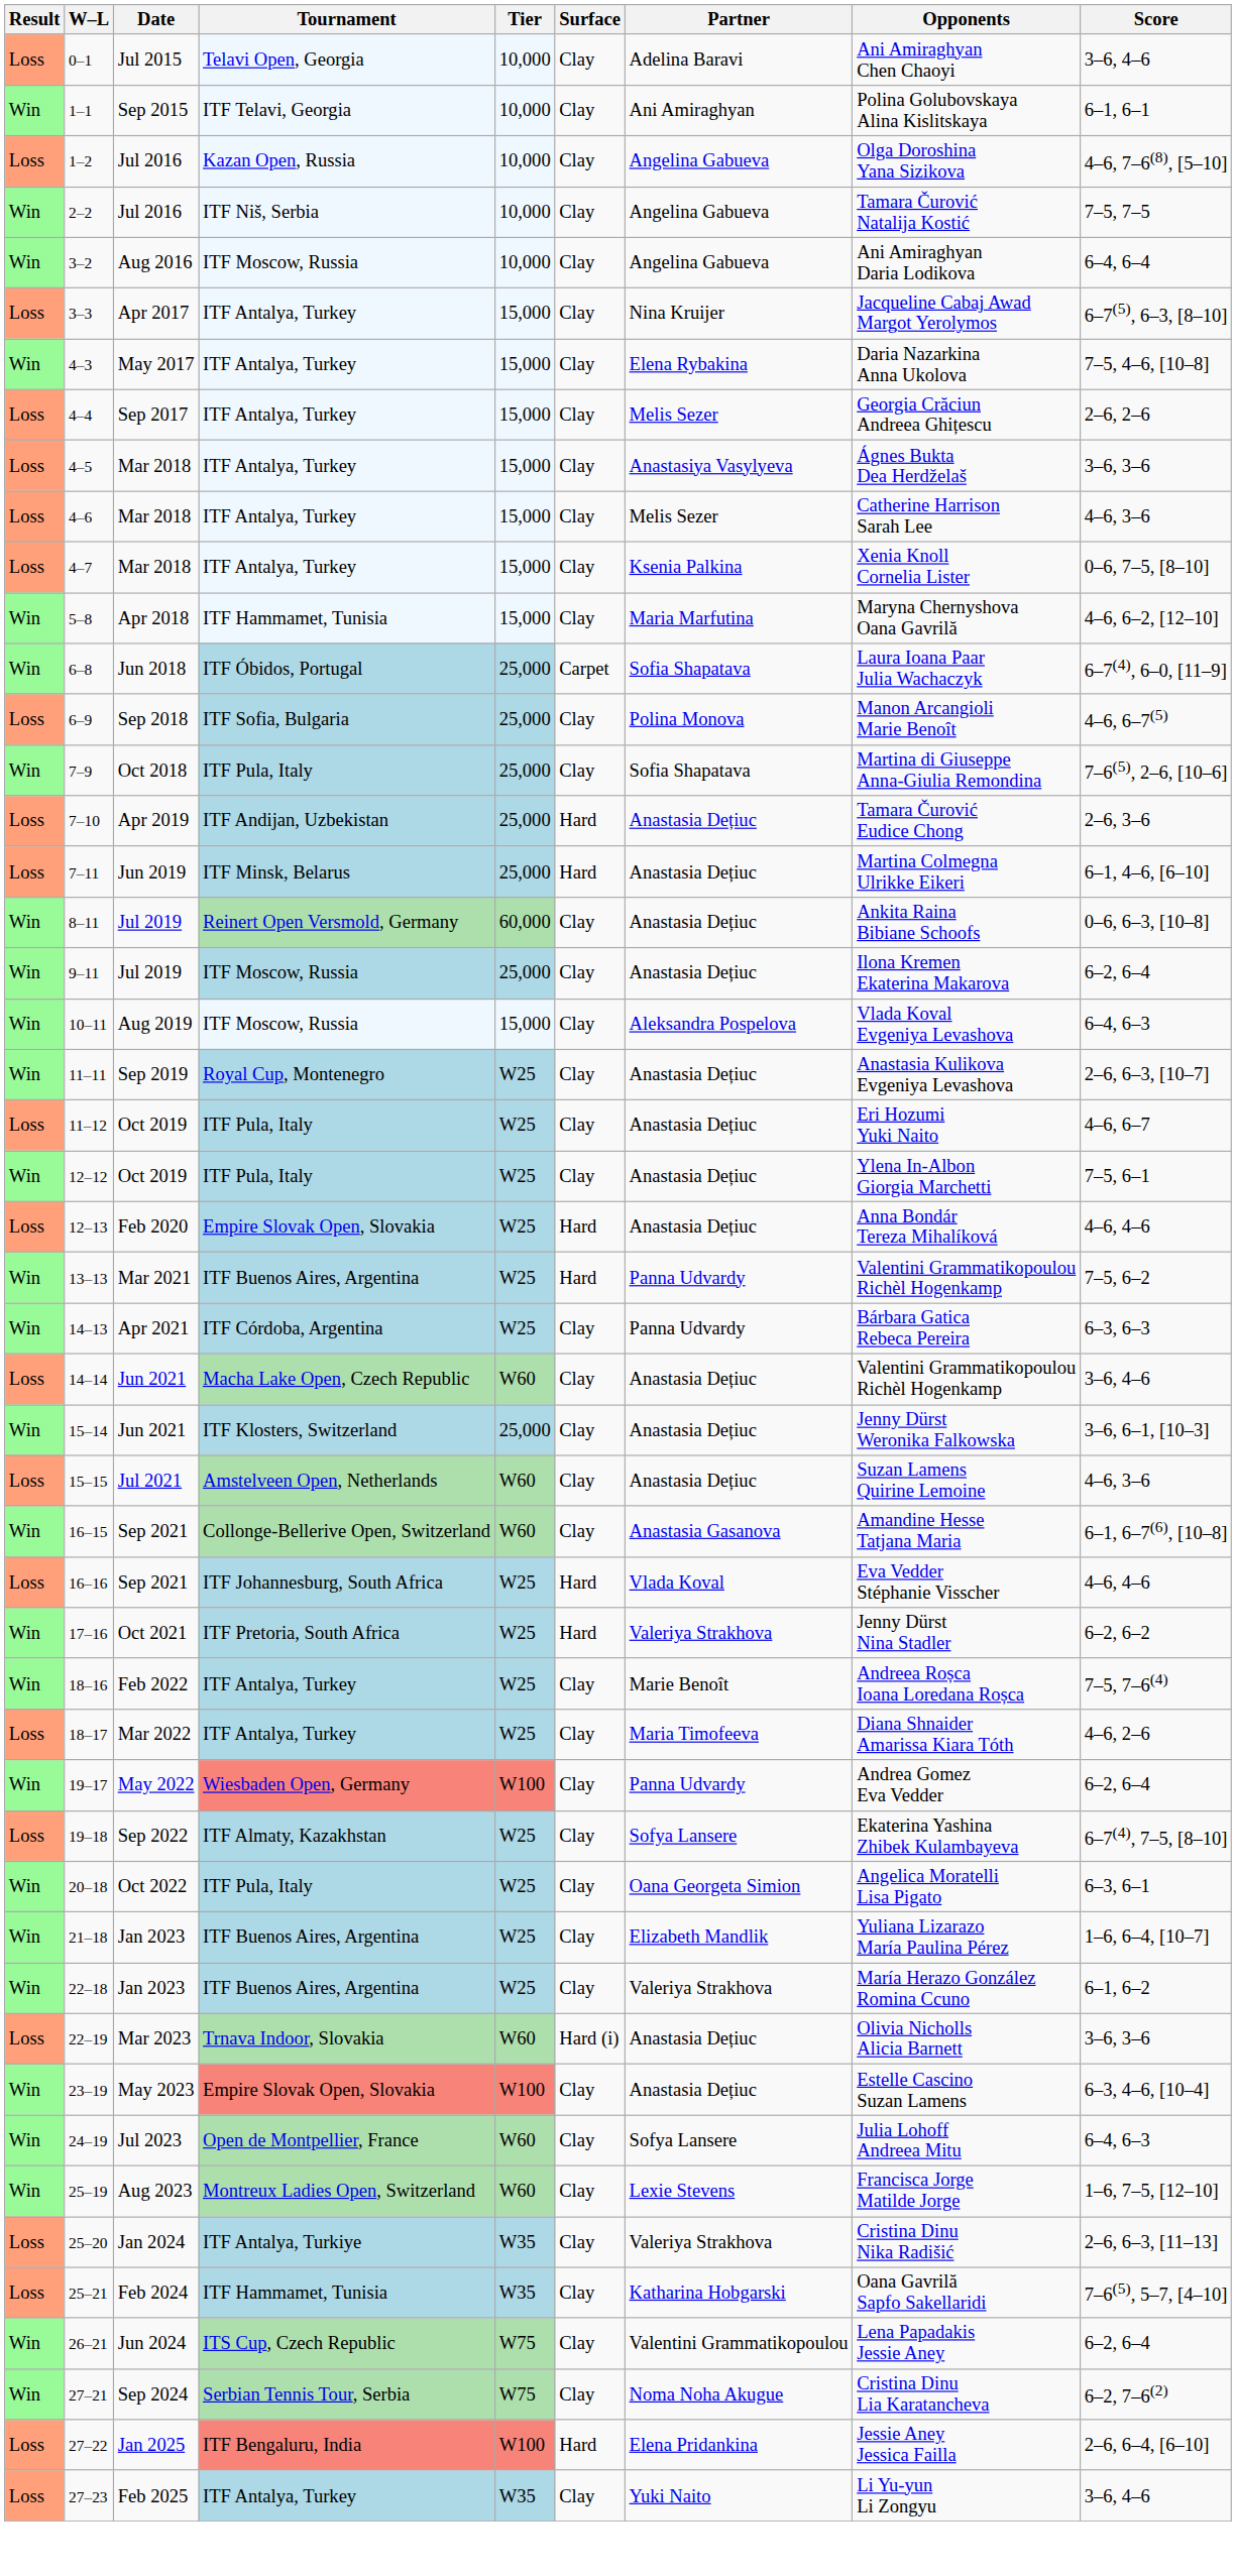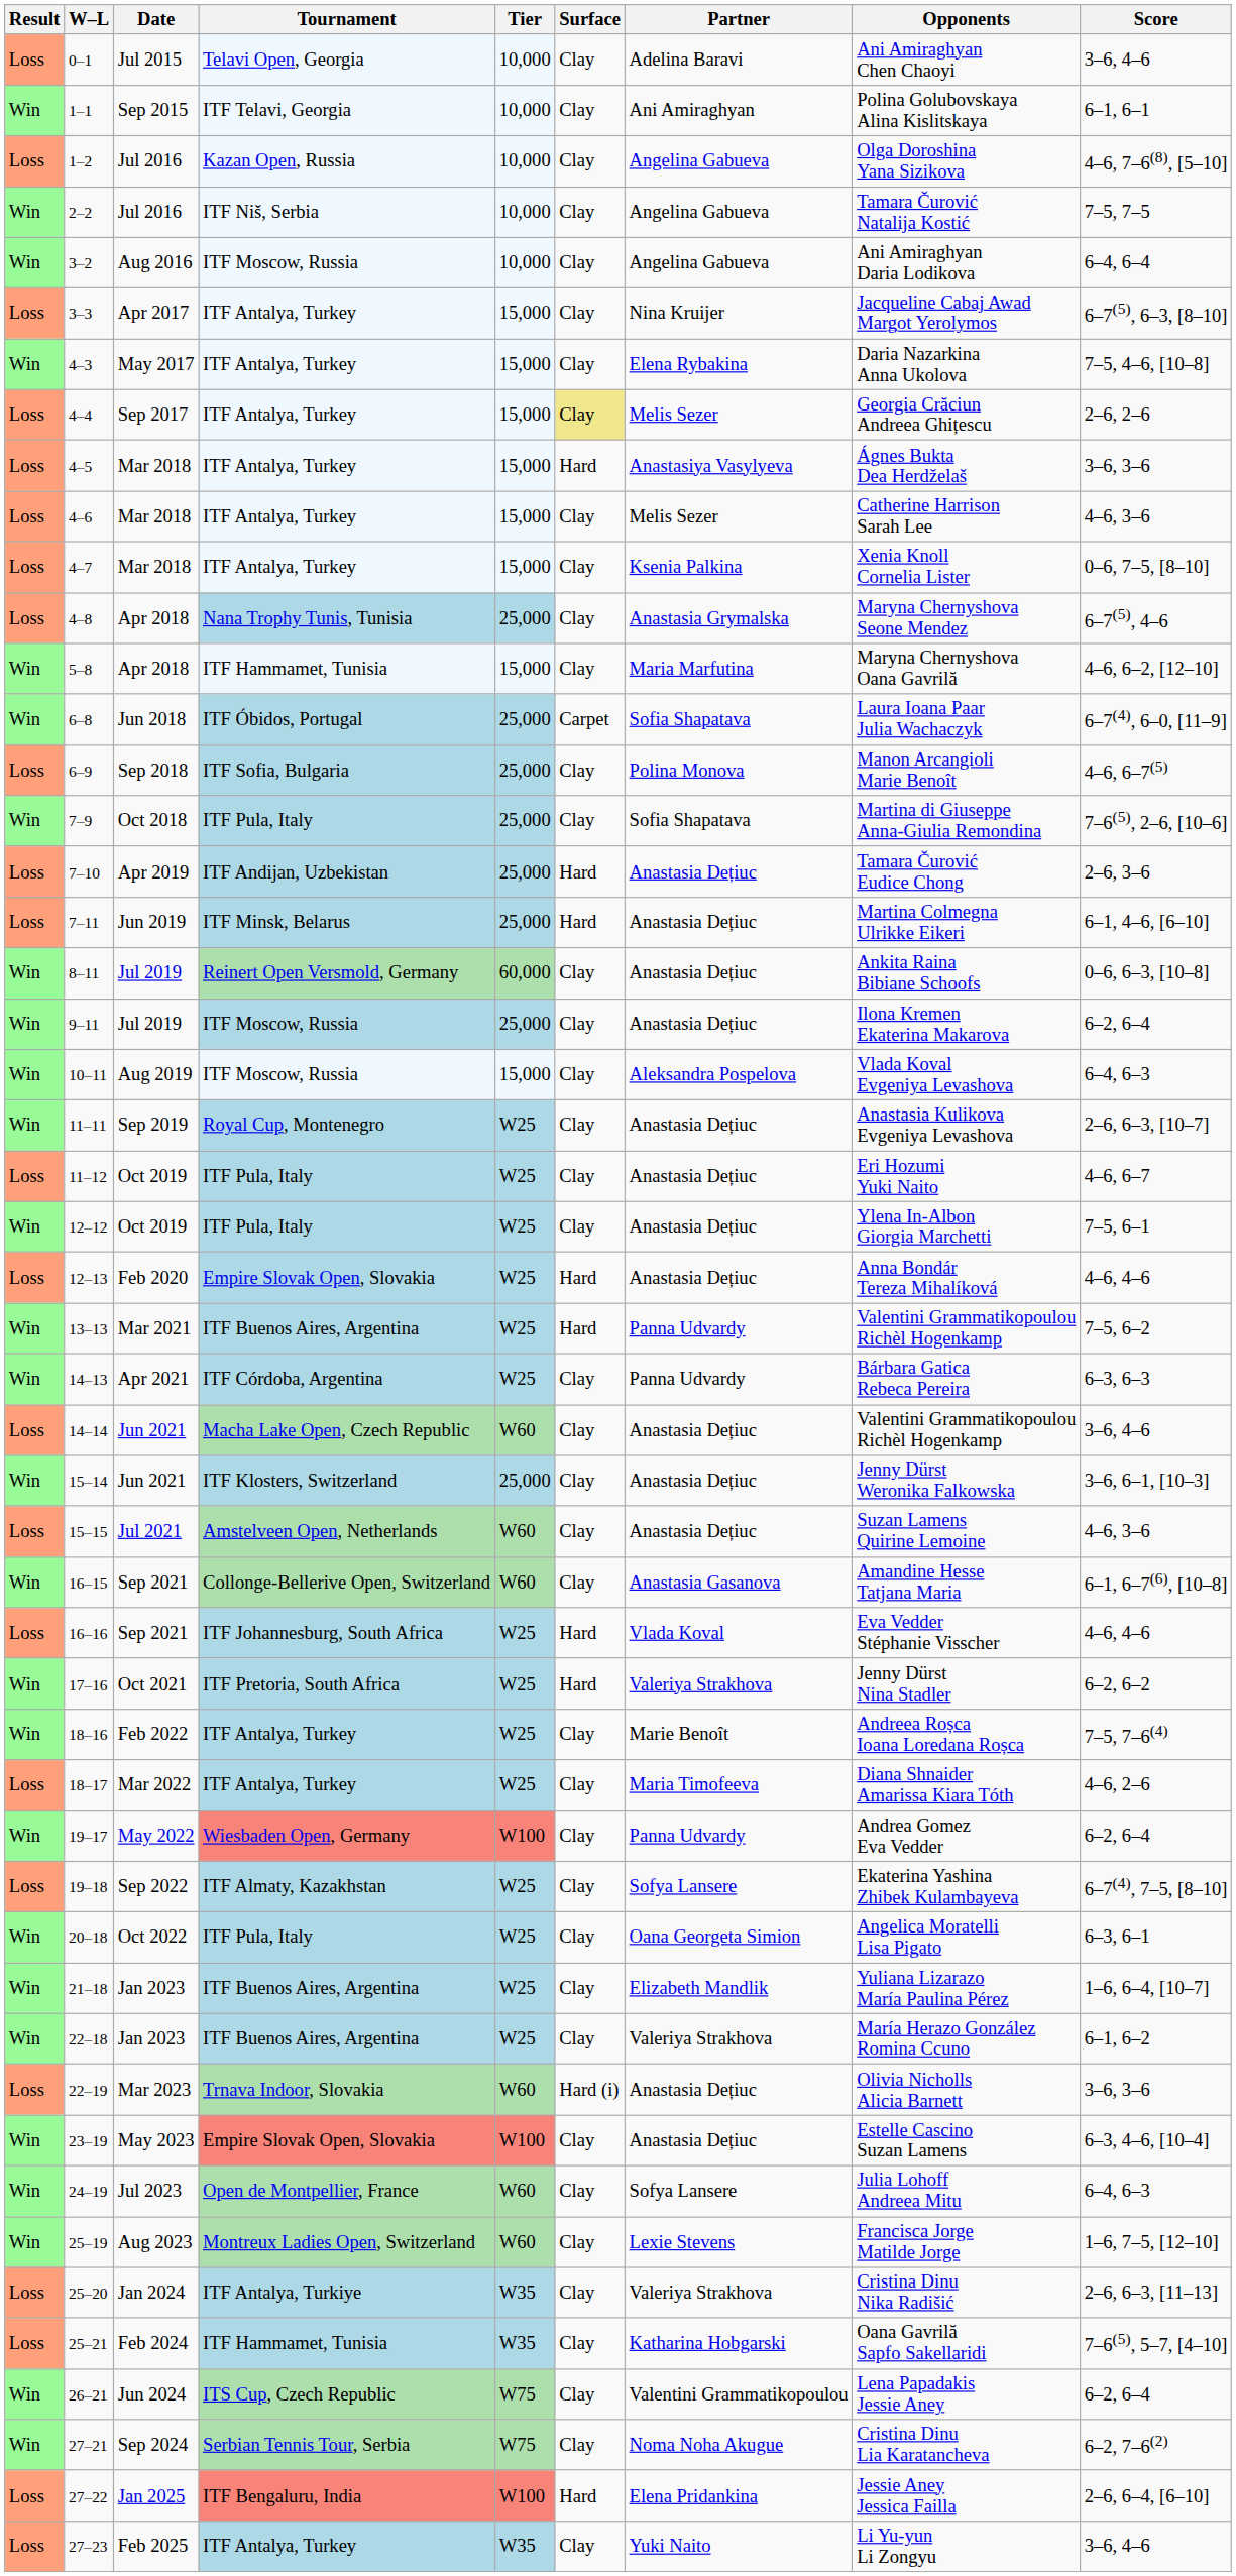4–4 | Surface: no background -> khaki background
4–5 | Surface: Clay -> Hard
+ row: Loss | 4–8 | Apr 2018 | Nana Trophy Tunis, Tunisia | 25,000 | Clay | Anastasia Grymalska | Maryna Chernyshova Seone Mendez | 6–7(5), 4–6
